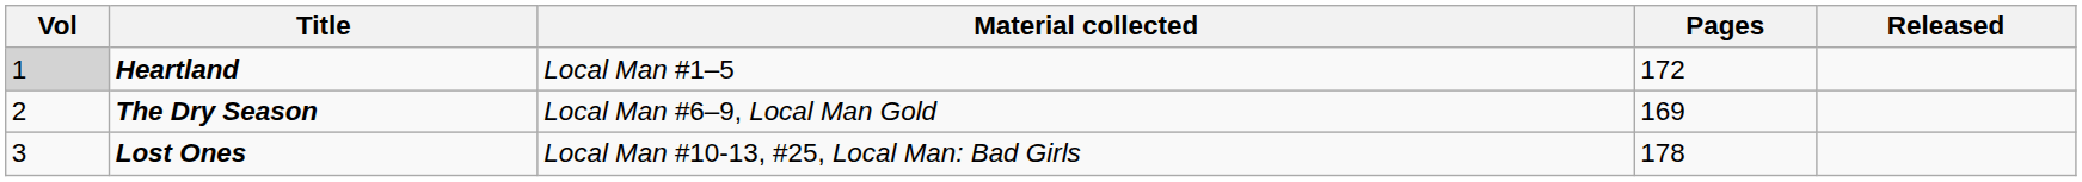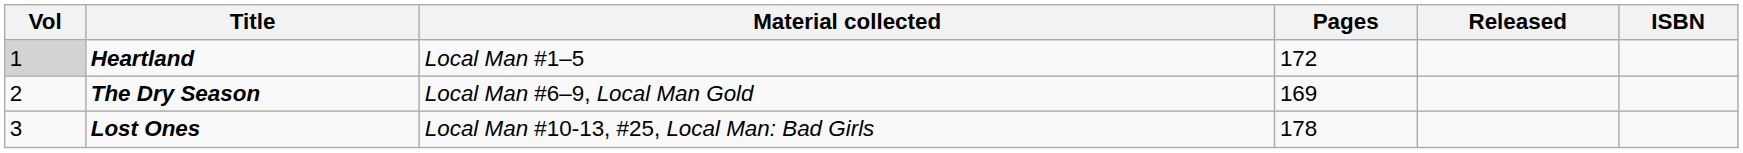+ column: ISBN
